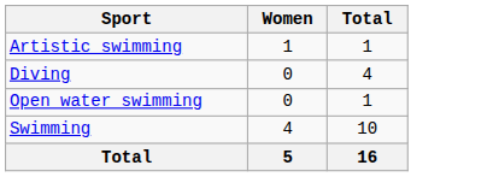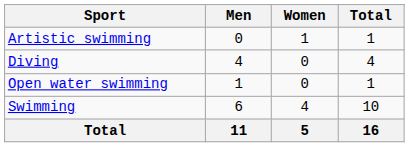+ column: Men | 0 | 4 | 1 | 6 | 11
